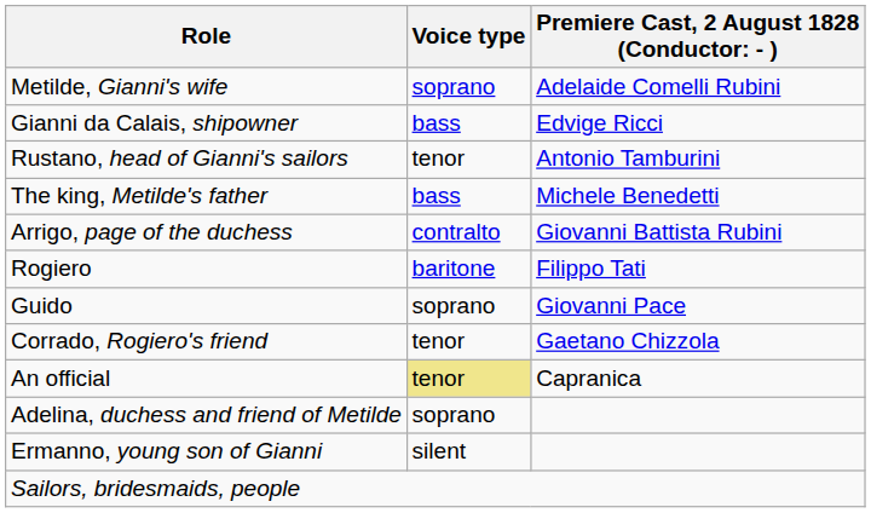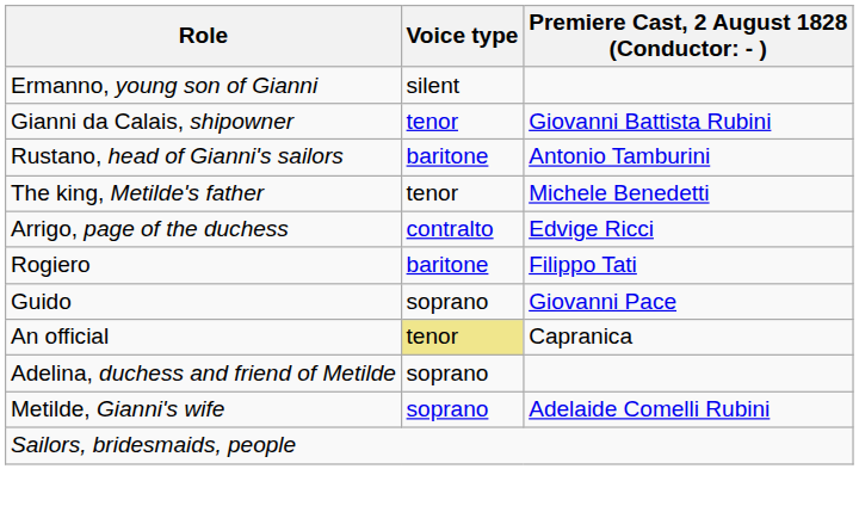rows swapped: Metilde, Gianni's wife <-> Ermanno, young son of Gianni
Gianni da Calais, shipowner | Voice type: bass -> tenor
Gianni da Calais, shipowner | column 3: Edvige Ricci -> Giovanni Battista Rubini
Rustano, head of Gianni's sailors | Voice type: tenor -> baritone
The king, Metilde's father | Voice type: bass -> tenor
Arrigo, page of the duchess | column 3: Giovanni Battista Rubini -> Edvige Ricci
- row: Corrado, Rogiero's friend | tenor | Gaetano Chizzola
